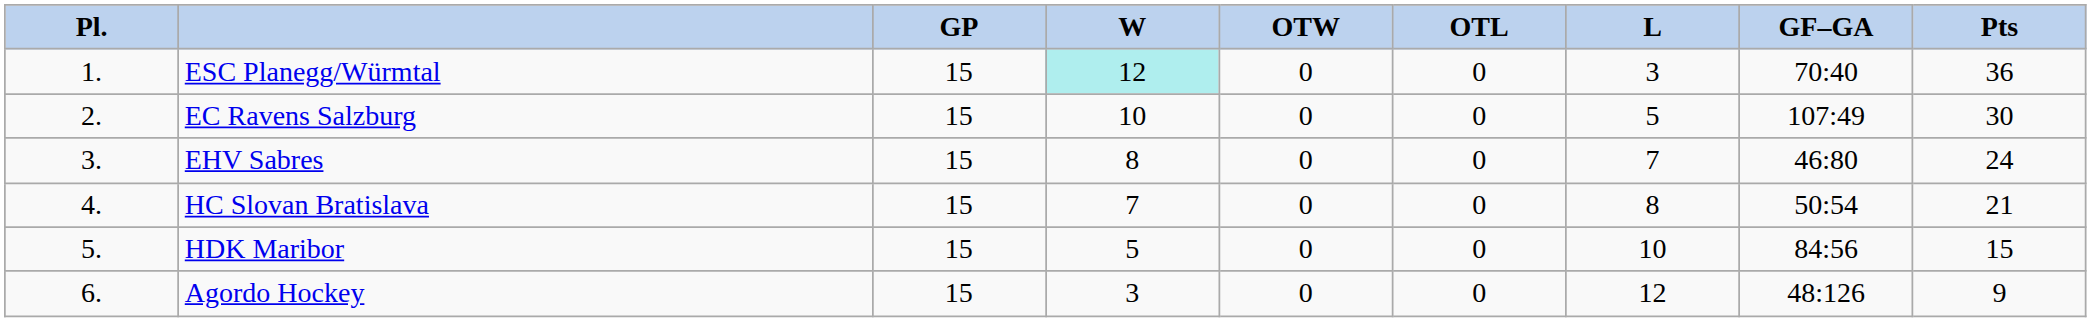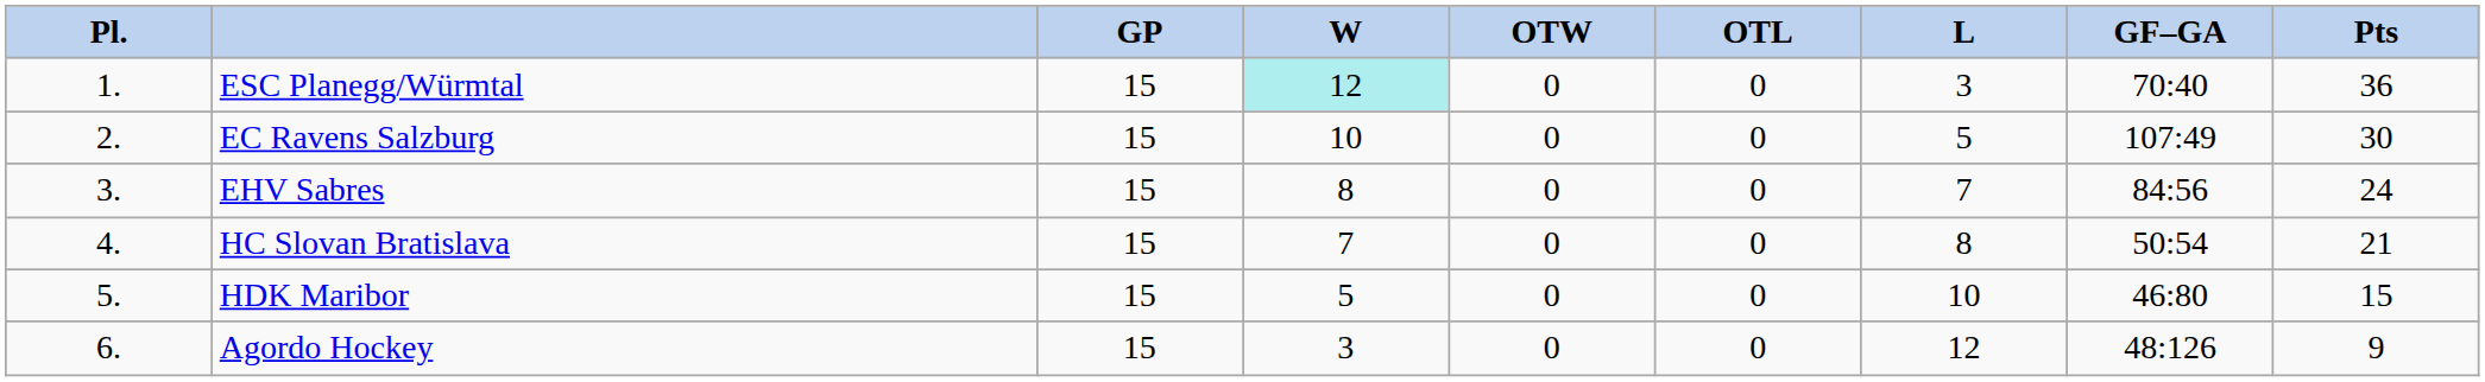EHV Sabres | column 8: 46:80 -> 84:56
HDK Maribor | column 8: 84:56 -> 46:80
